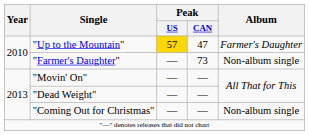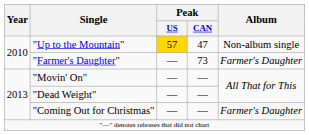"Up to the Mountain" | Album: Farmer's Daughter -> Non-album single
"Farmer's Daughter" | Album: Non-album single -> Farmer's Daughter
"Coming Out for Christmas" | Album: Non-album single -> Farmer's Daughter
